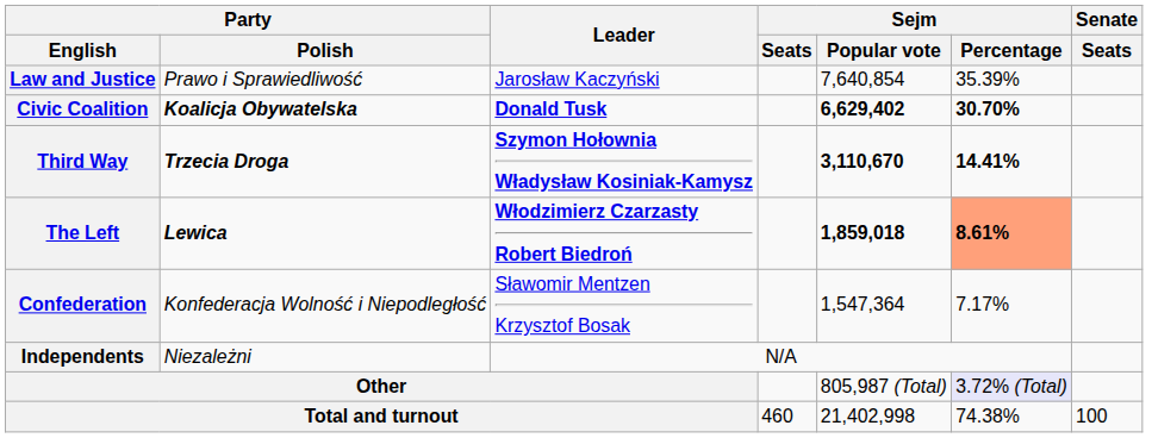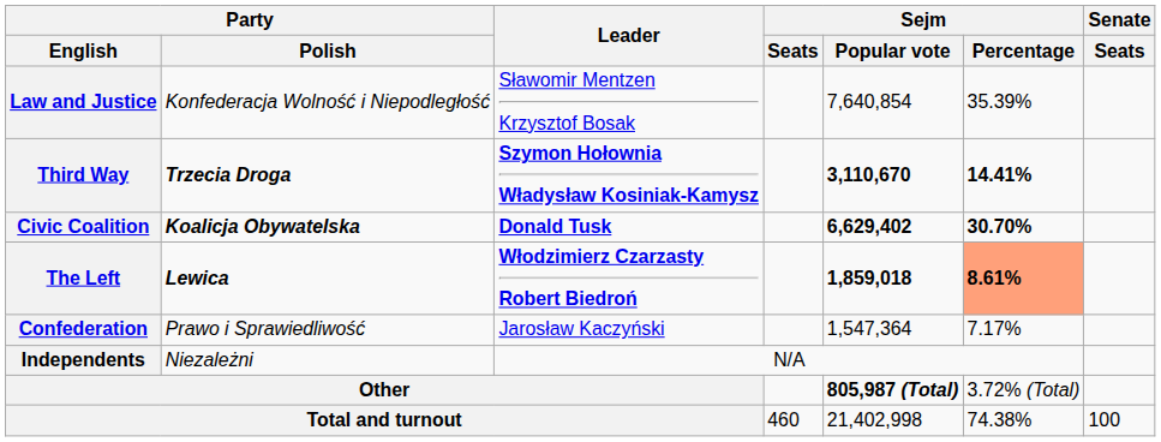Law and Justice | Party / Polish: Prawo i Sprawiedliwość -> Konfederacja Wolność i Niepodległość
Law and Justice | Leader: Jarosław Kaczyński -> Sławomir Mentzen Krzysztof Bosak
rows swapped: Civic Coalition <-> Third Way
Confederation | Party / Polish: Konfederacja Wolność i Niepodległość -> Prawo i Sprawiedliwość
Confederation | Leader: Sławomir Mentzen Krzysztof Bosak -> Jarosław Kaczyński
Other | Sejm / Popular vote: normal -> bold
Other | Sejm / Percentage: lavender background -> no background
